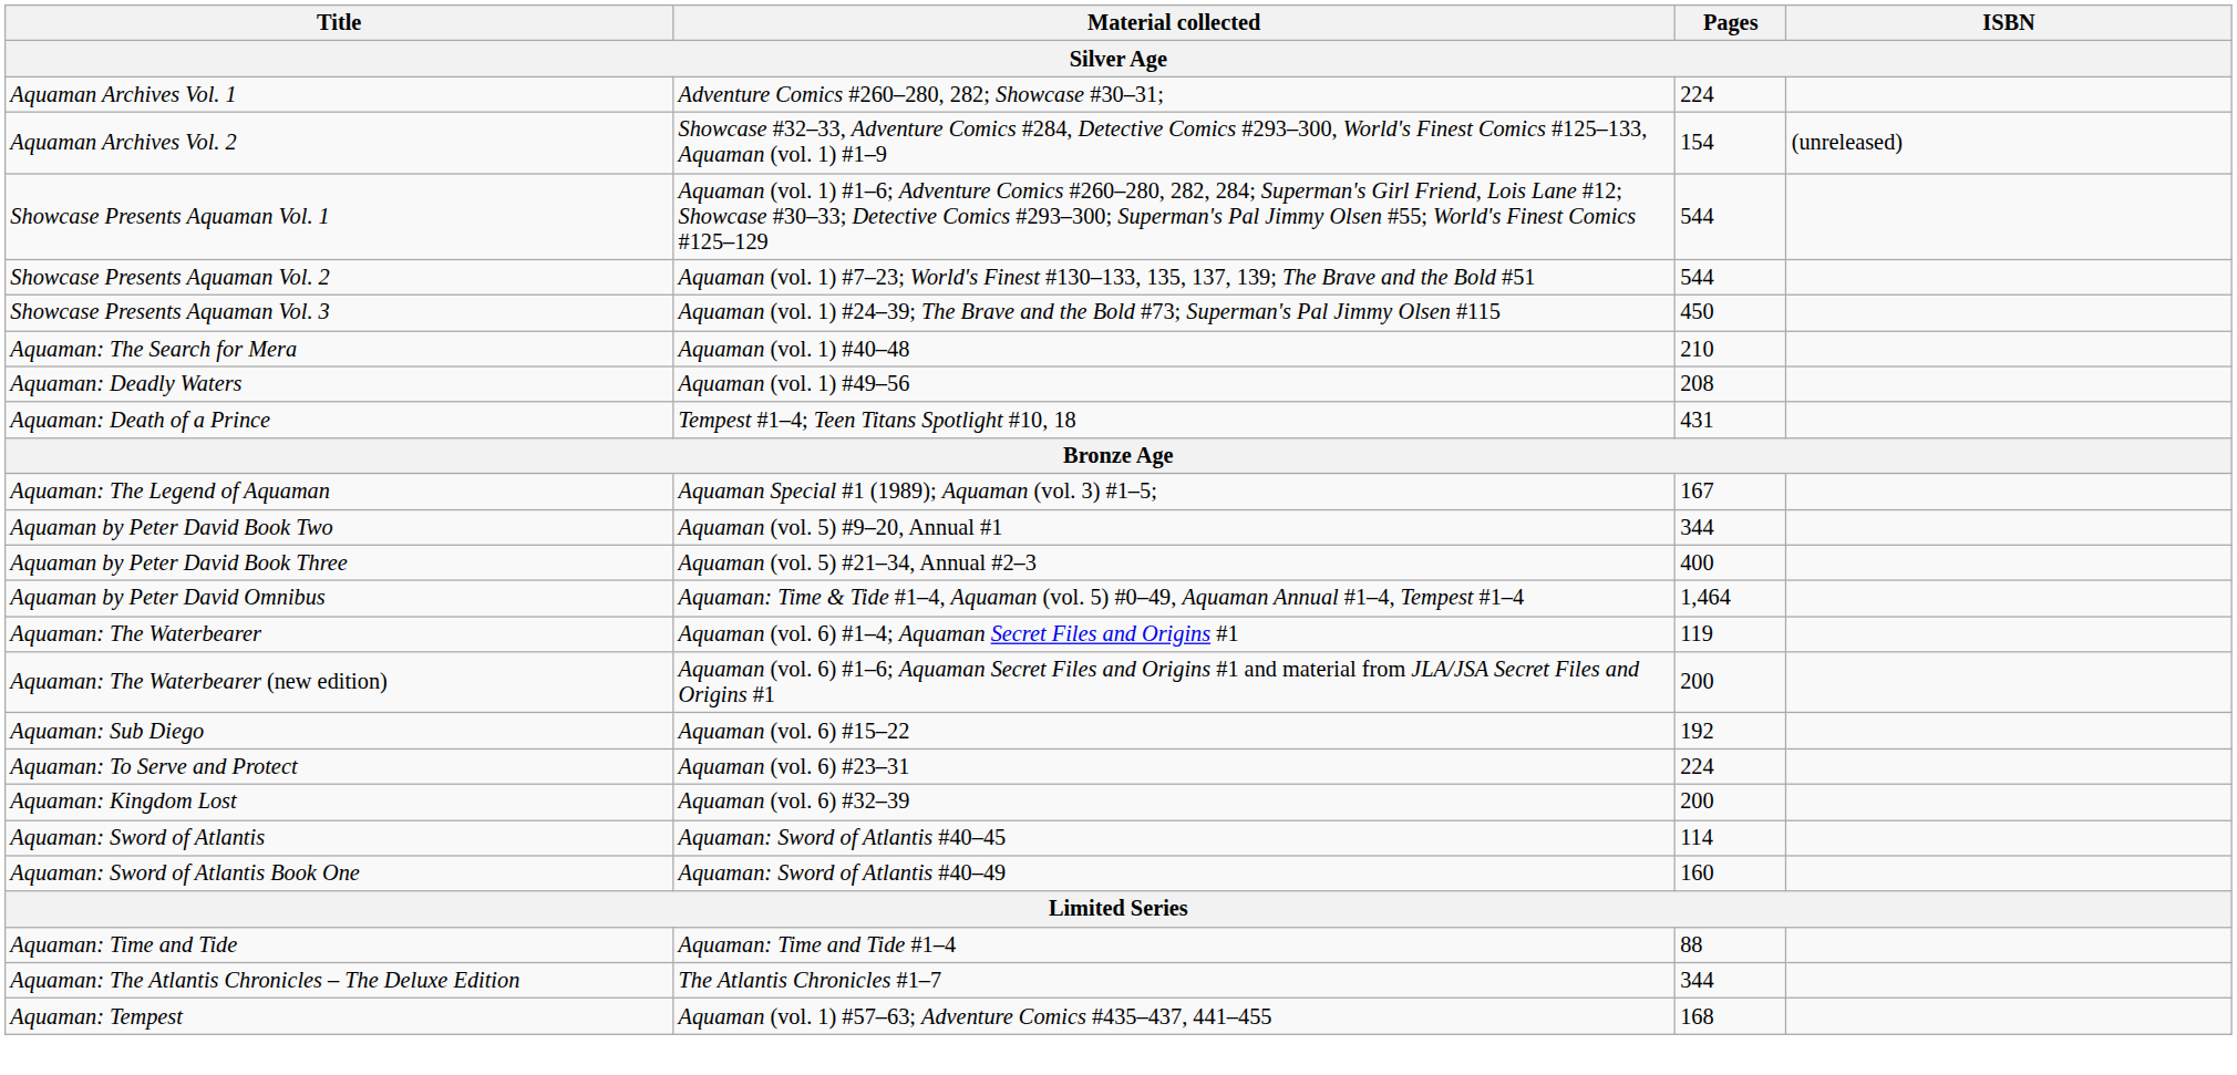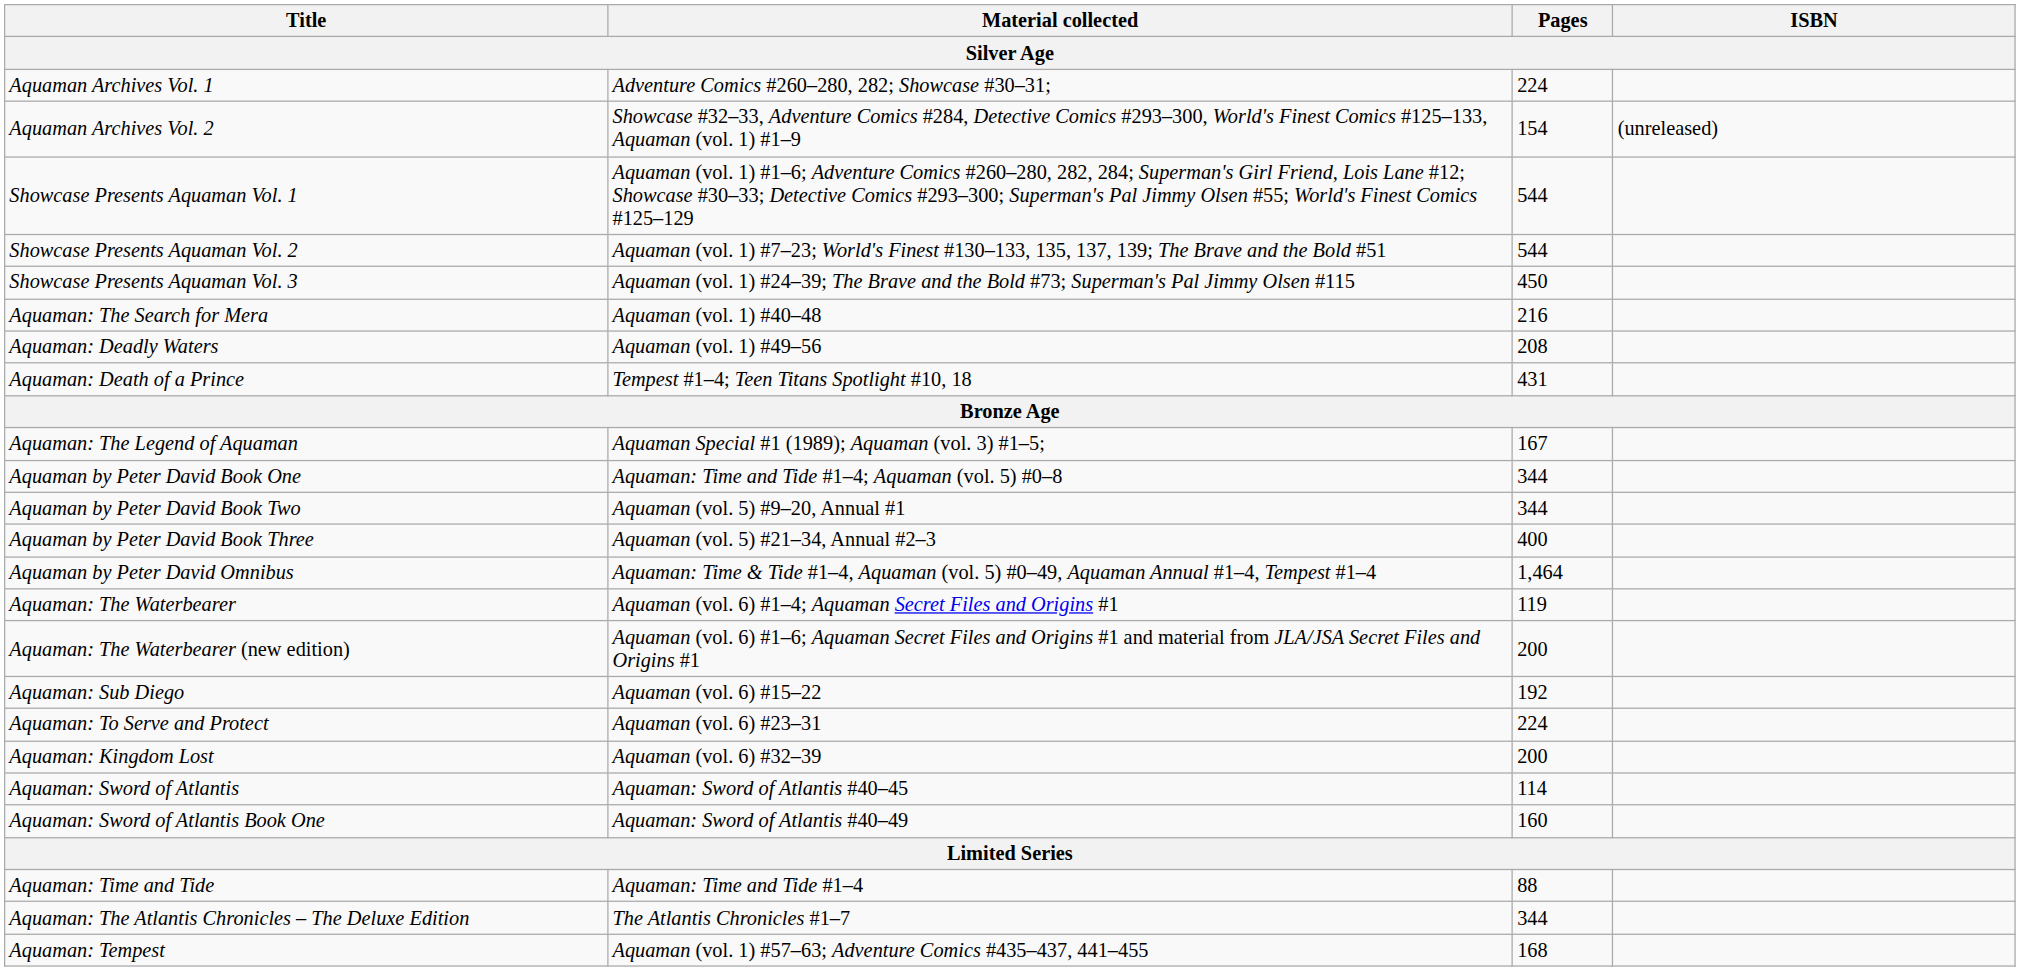Aquaman: The Search for Mera | Pages: 210 -> 216
+ row: Aquaman by Peter David Book One | Aquaman: Time and Tide #1–4; Aquaman (vol. 5) #0–8 | 344
